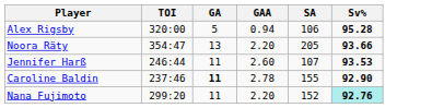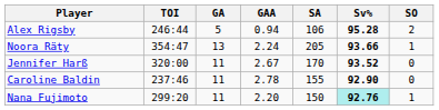+ column: SO | 2 | 1 | 0 | 0 | 1
Alex Rigsby | TOI: 320:00 -> 246:44
Noora Räty | GAA: 2.20 -> 2.24
Jennifer Harß | TOI: 246:44 -> 320:00
Jennifer Harß | GAA: 2.60 -> 2.67
Jennifer Harß | SA: 107 -> 170
Jennifer Harß | Sv%: 93.53 -> 93.52
Caroline Baldin | GA: bold -> normal
Nana Fujimoto | SA: 152 -> 150
